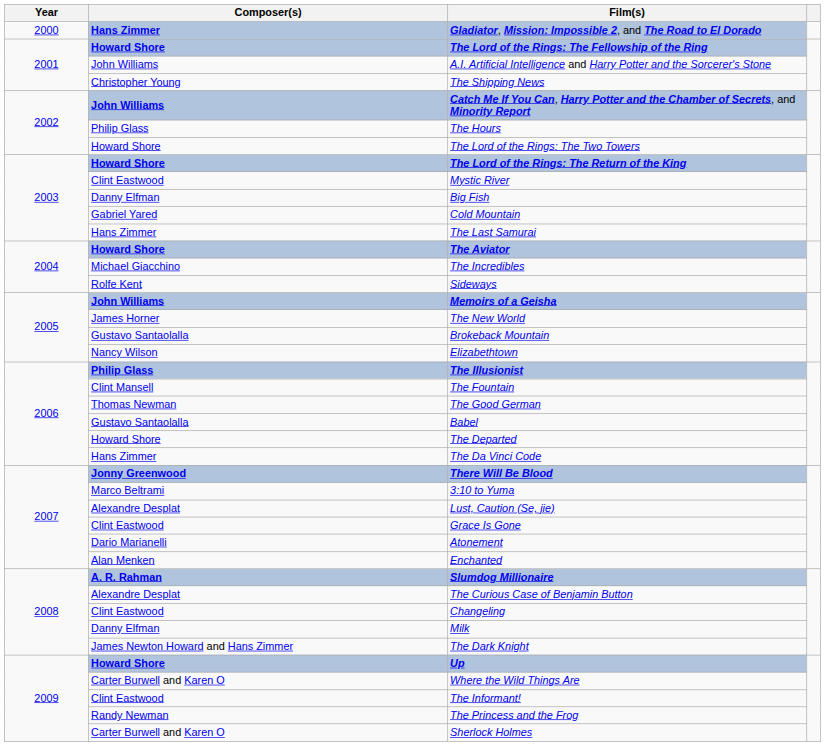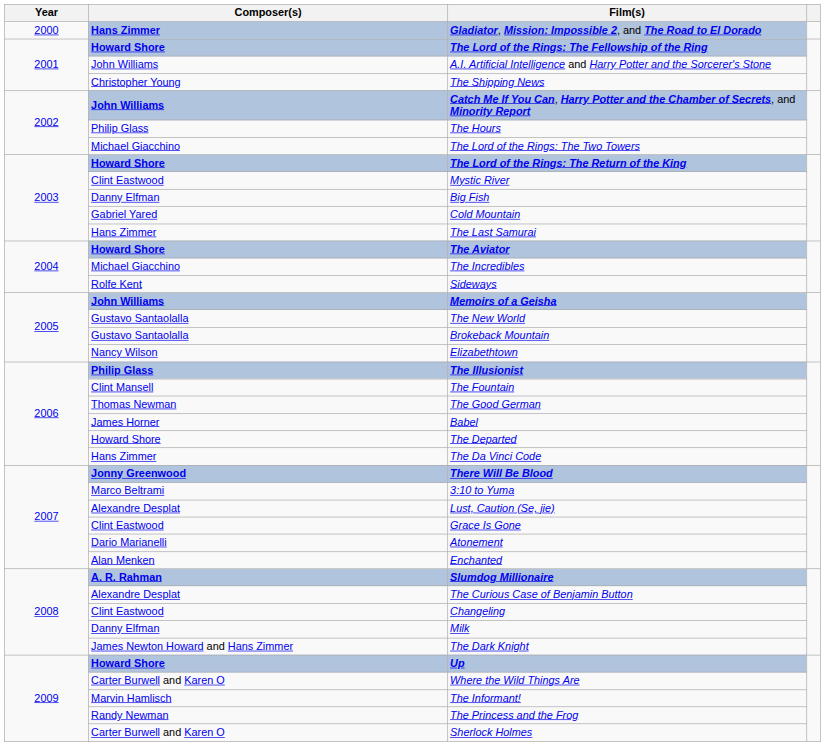The Lord of the Rings: The Two Towers | Composer(s): Howard Shore -> Michael Giacchino
The New World | Composer(s): James Horner -> Gustavo Santaolalla
Babel | Composer(s): Gustavo Santaolalla -> James Horner
The Informant! | Composer(s): Clint Eastwood -> Marvin Hamlisch
